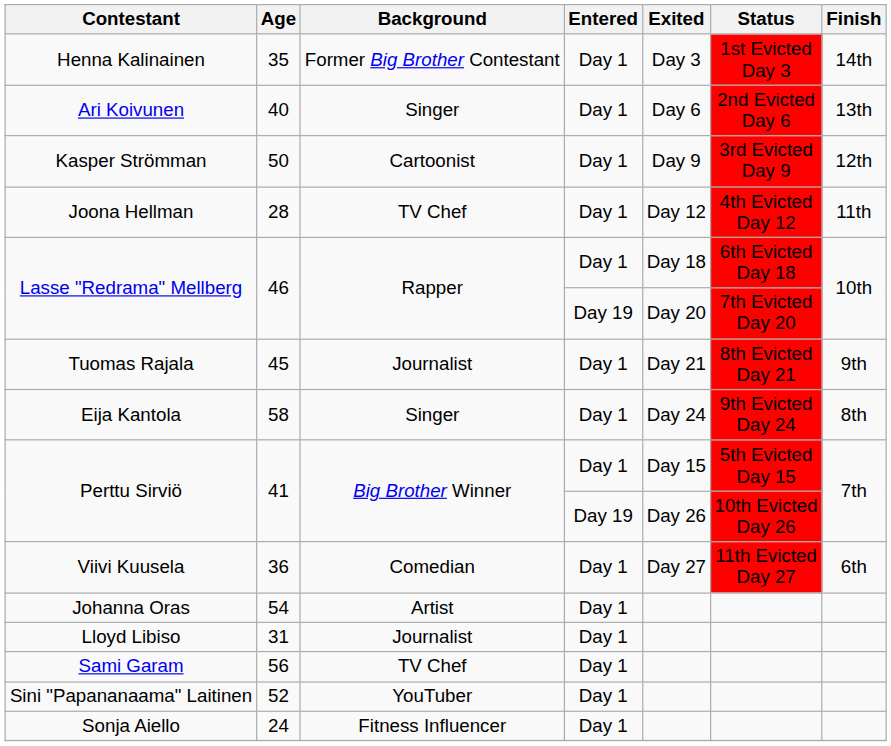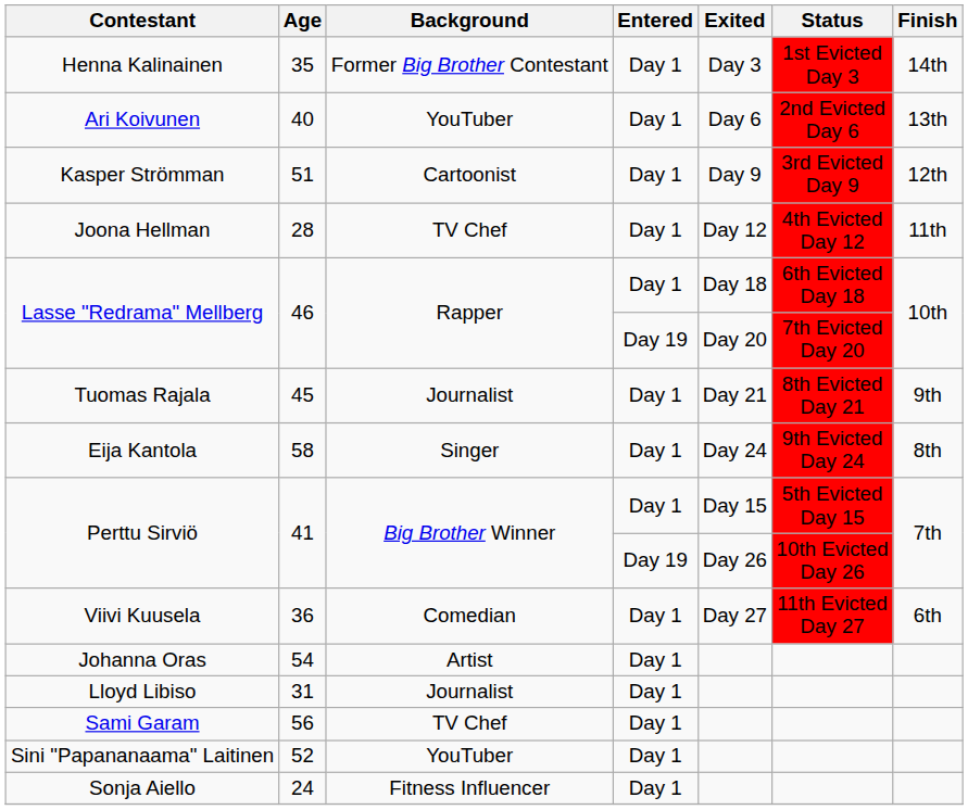Ari Koivunen | Background: Singer -> YouTuber
Kasper Strömman | Age: 50 -> 51
